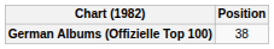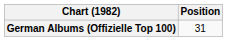German Albums (Offizielle Top 100) | Position: 38 -> 31
